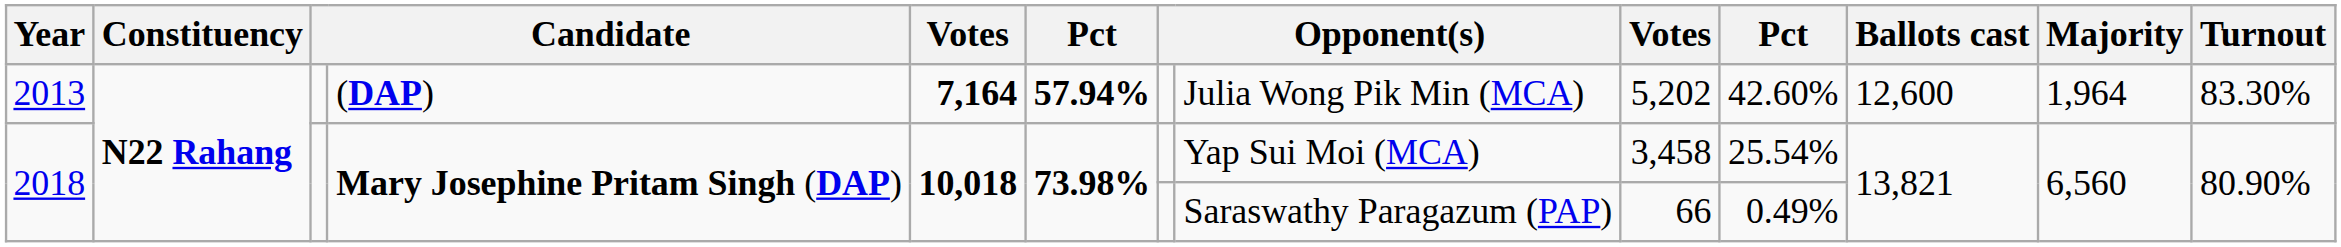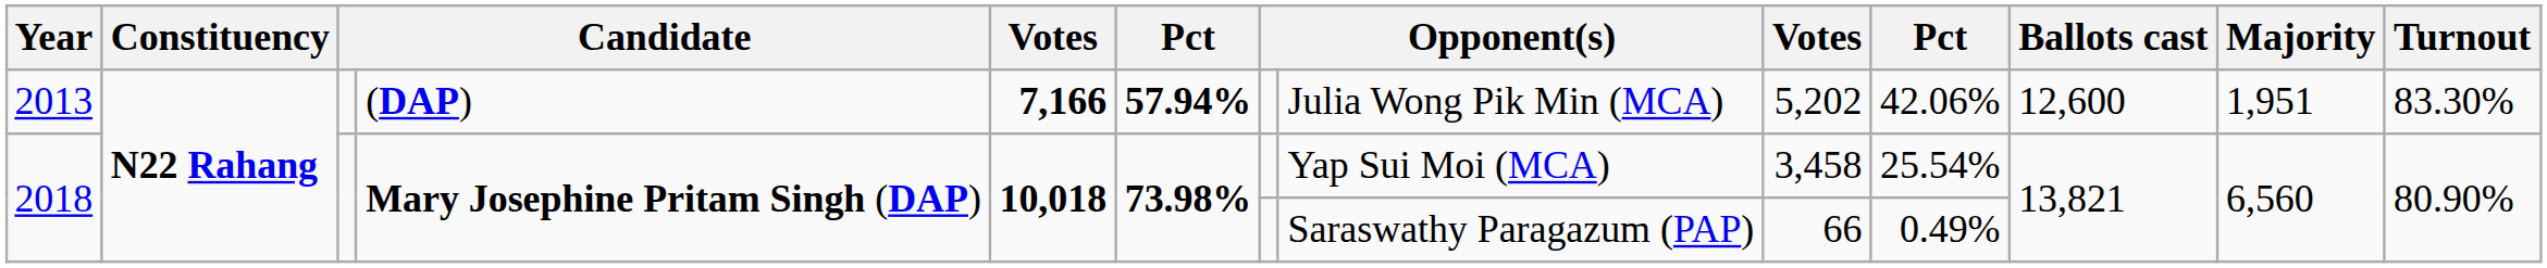2013 | column 5: 7,164 -> 7,166
2013 | column 10: 42.60% -> 42.06%
2013 | Majority: 1,964 -> 1,951
